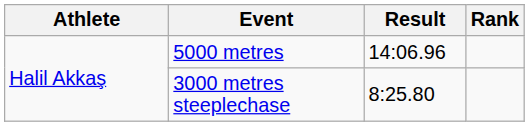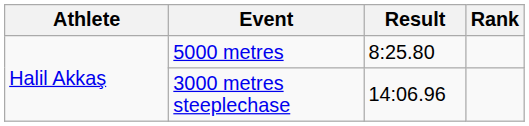5000 metres | Result: 14:06.96 -> 8:25.80
3000 metres steeplechase | Result: 8:25.80 -> 14:06.96
